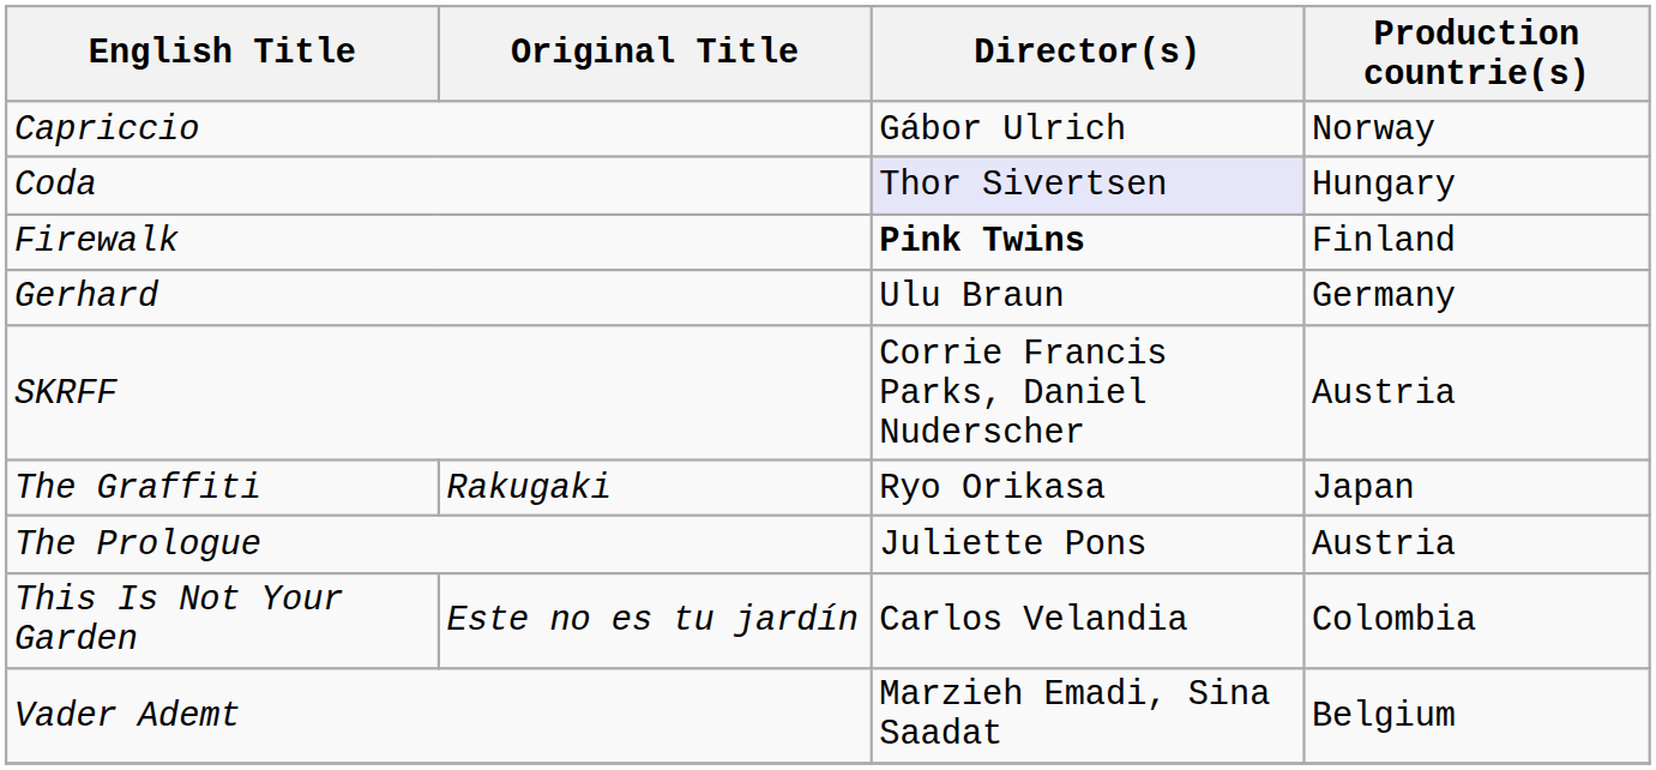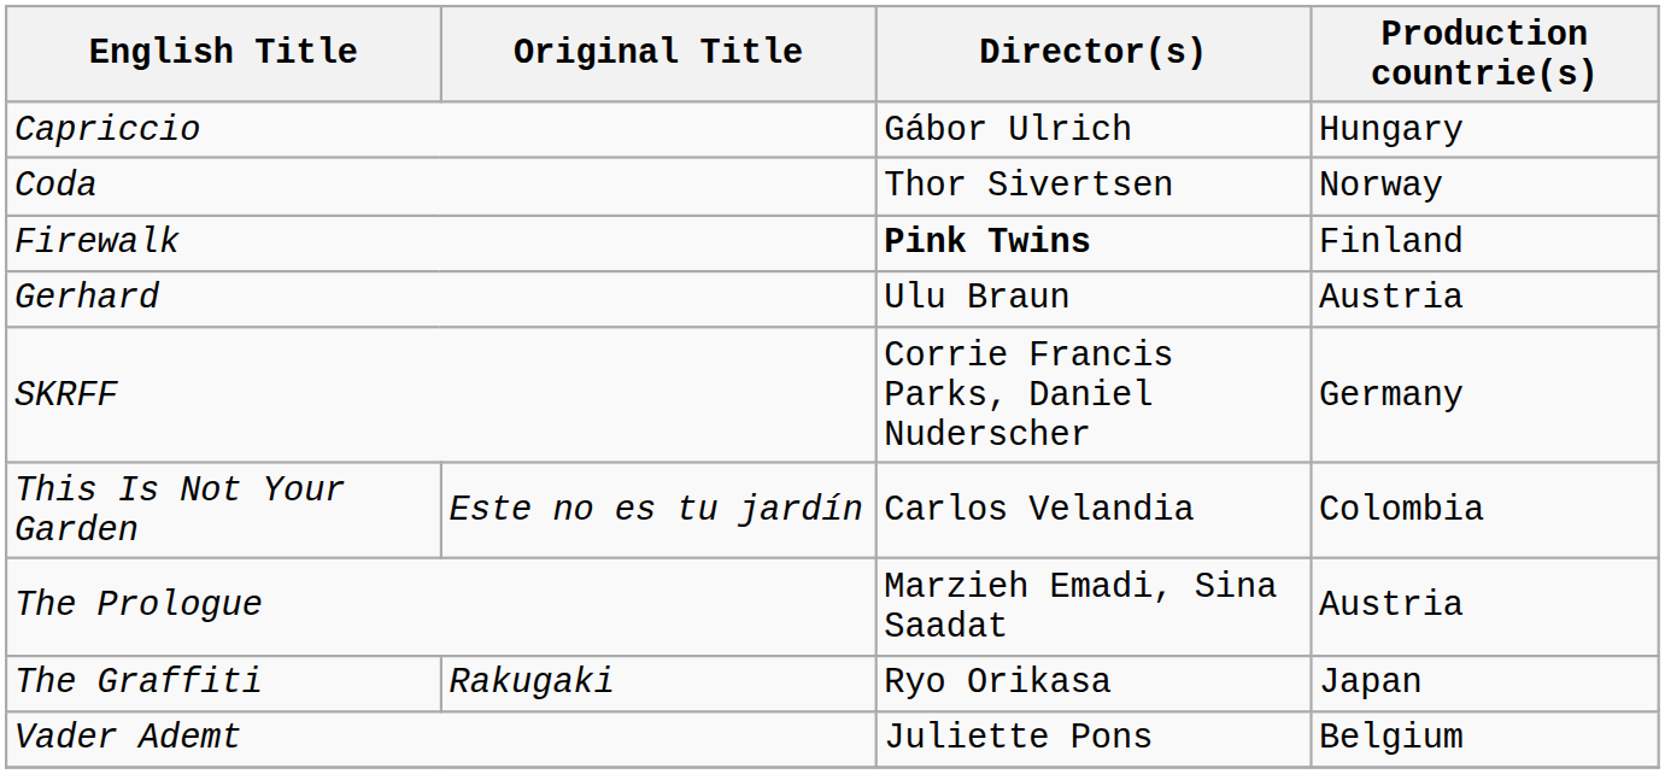Capriccio | Production countrie(s): Norway -> Hungary
Coda | Director(s): lavender background -> no background
Coda | Production countrie(s): Hungary -> Norway
Gerhard | Production countrie(s): Germany -> Austria
SKRFF | Production countrie(s): Austria -> Germany
rows swapped: The Graffiti <-> This Is Not Your Garden
The Prologue | Director(s): Juliette Pons -> Marzieh Emadi, Sina Saadat
Vader Ademt | Director(s): Marzieh Emadi, Sina Saadat -> Juliette Pons
